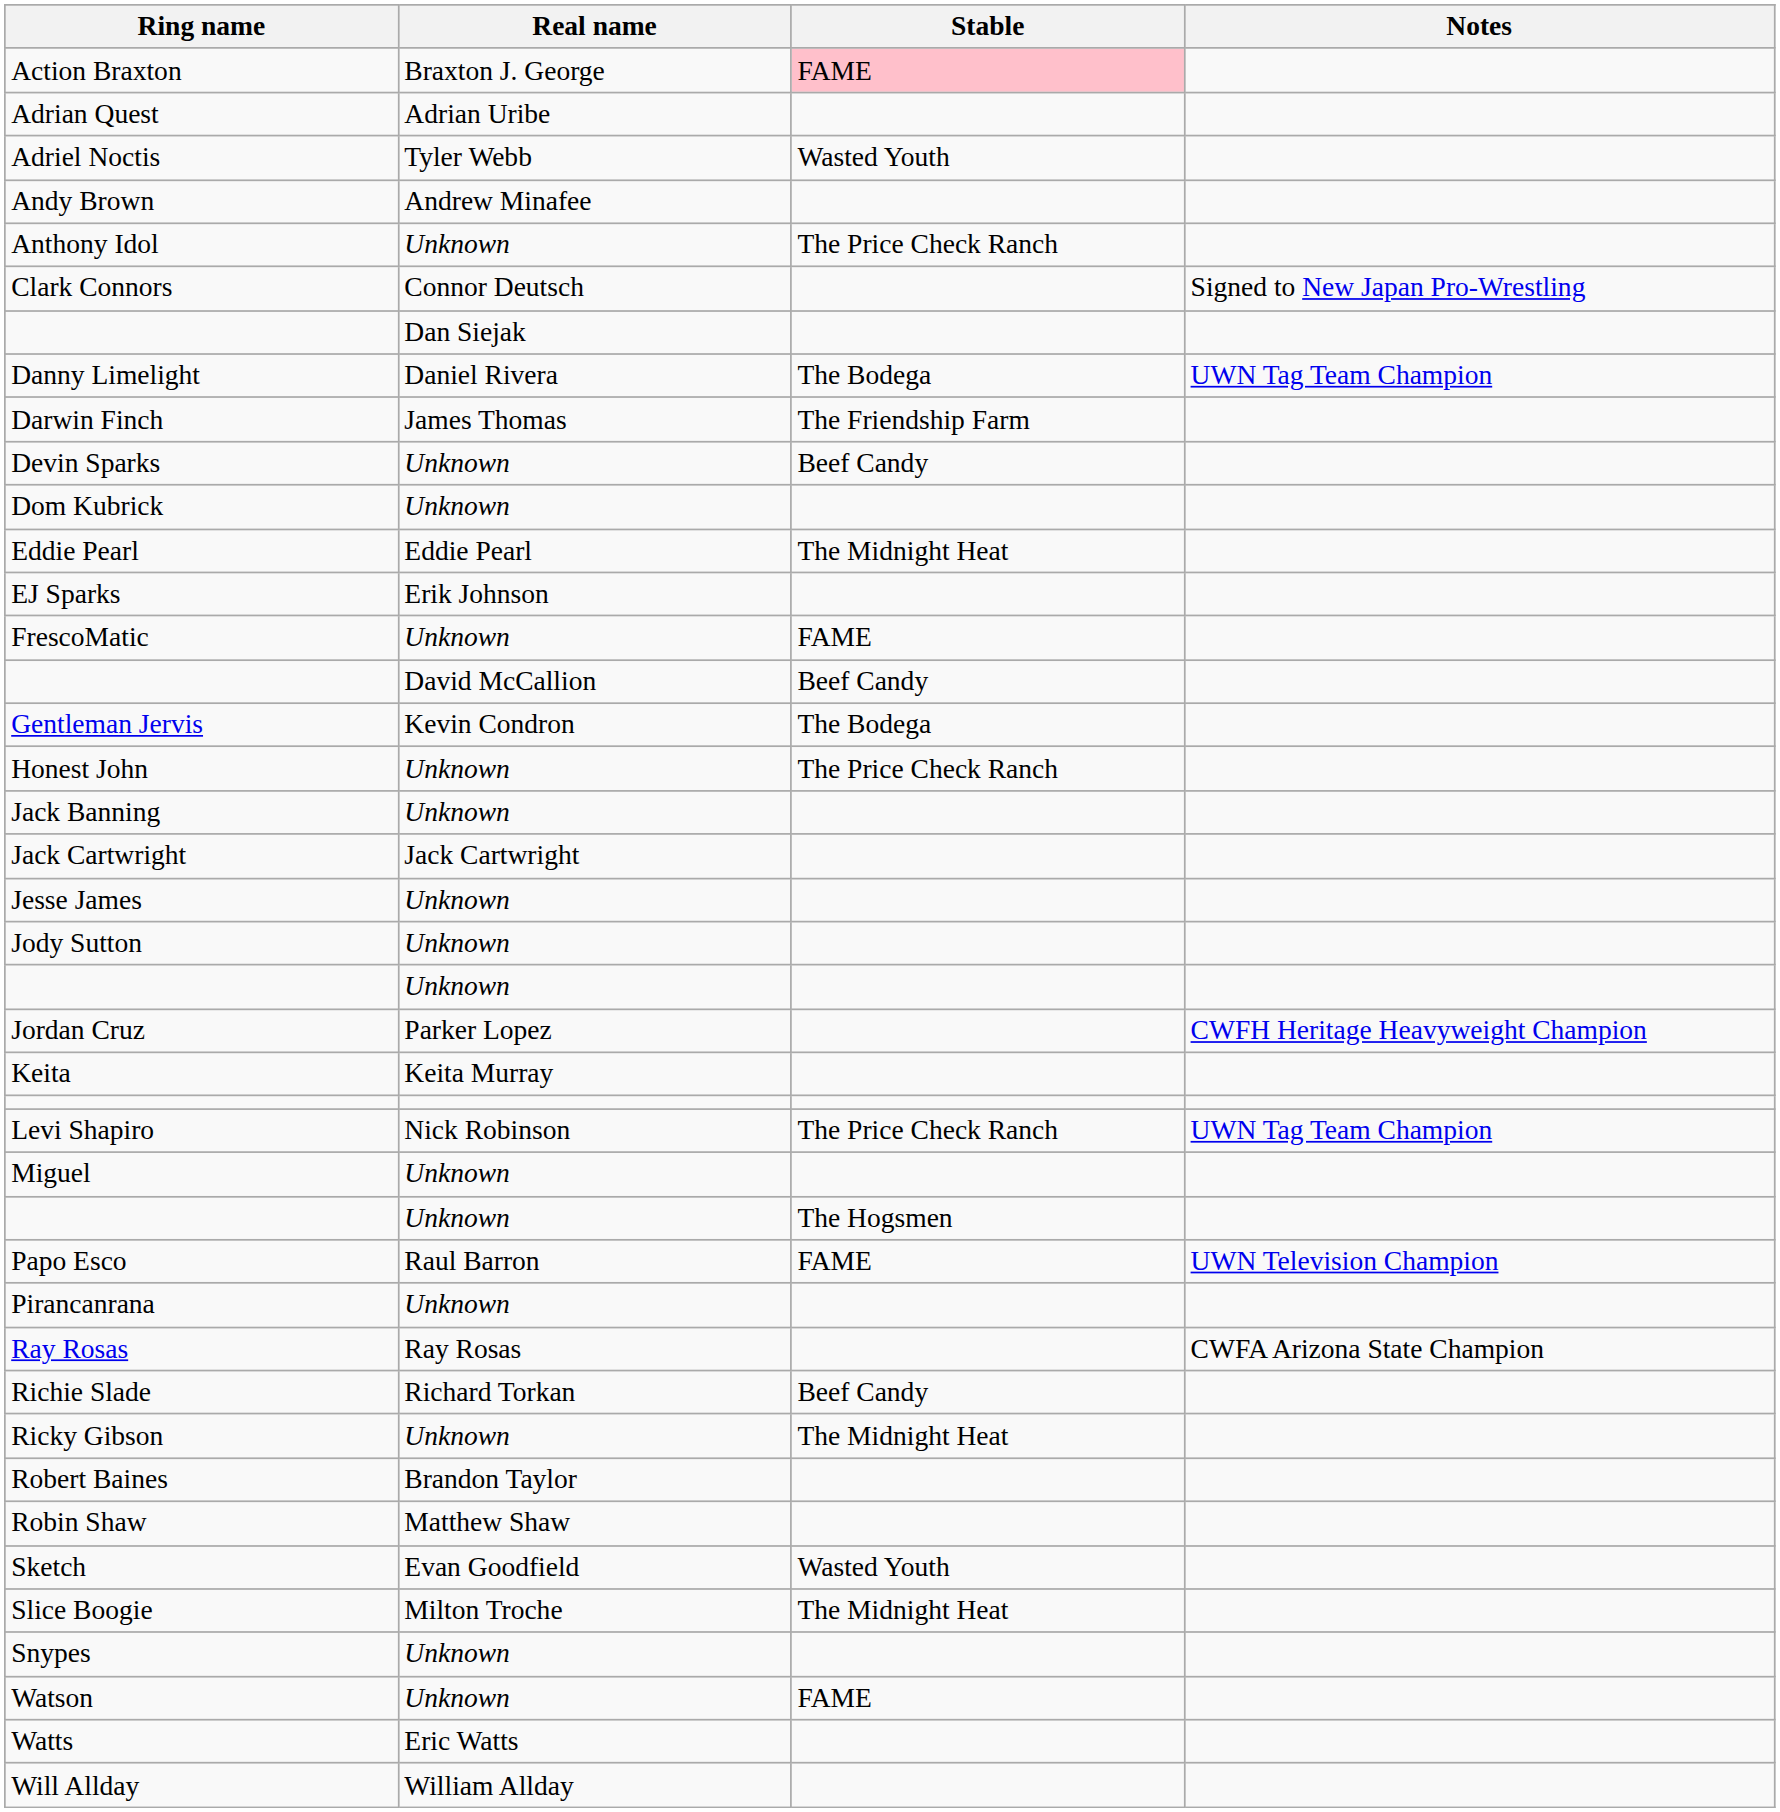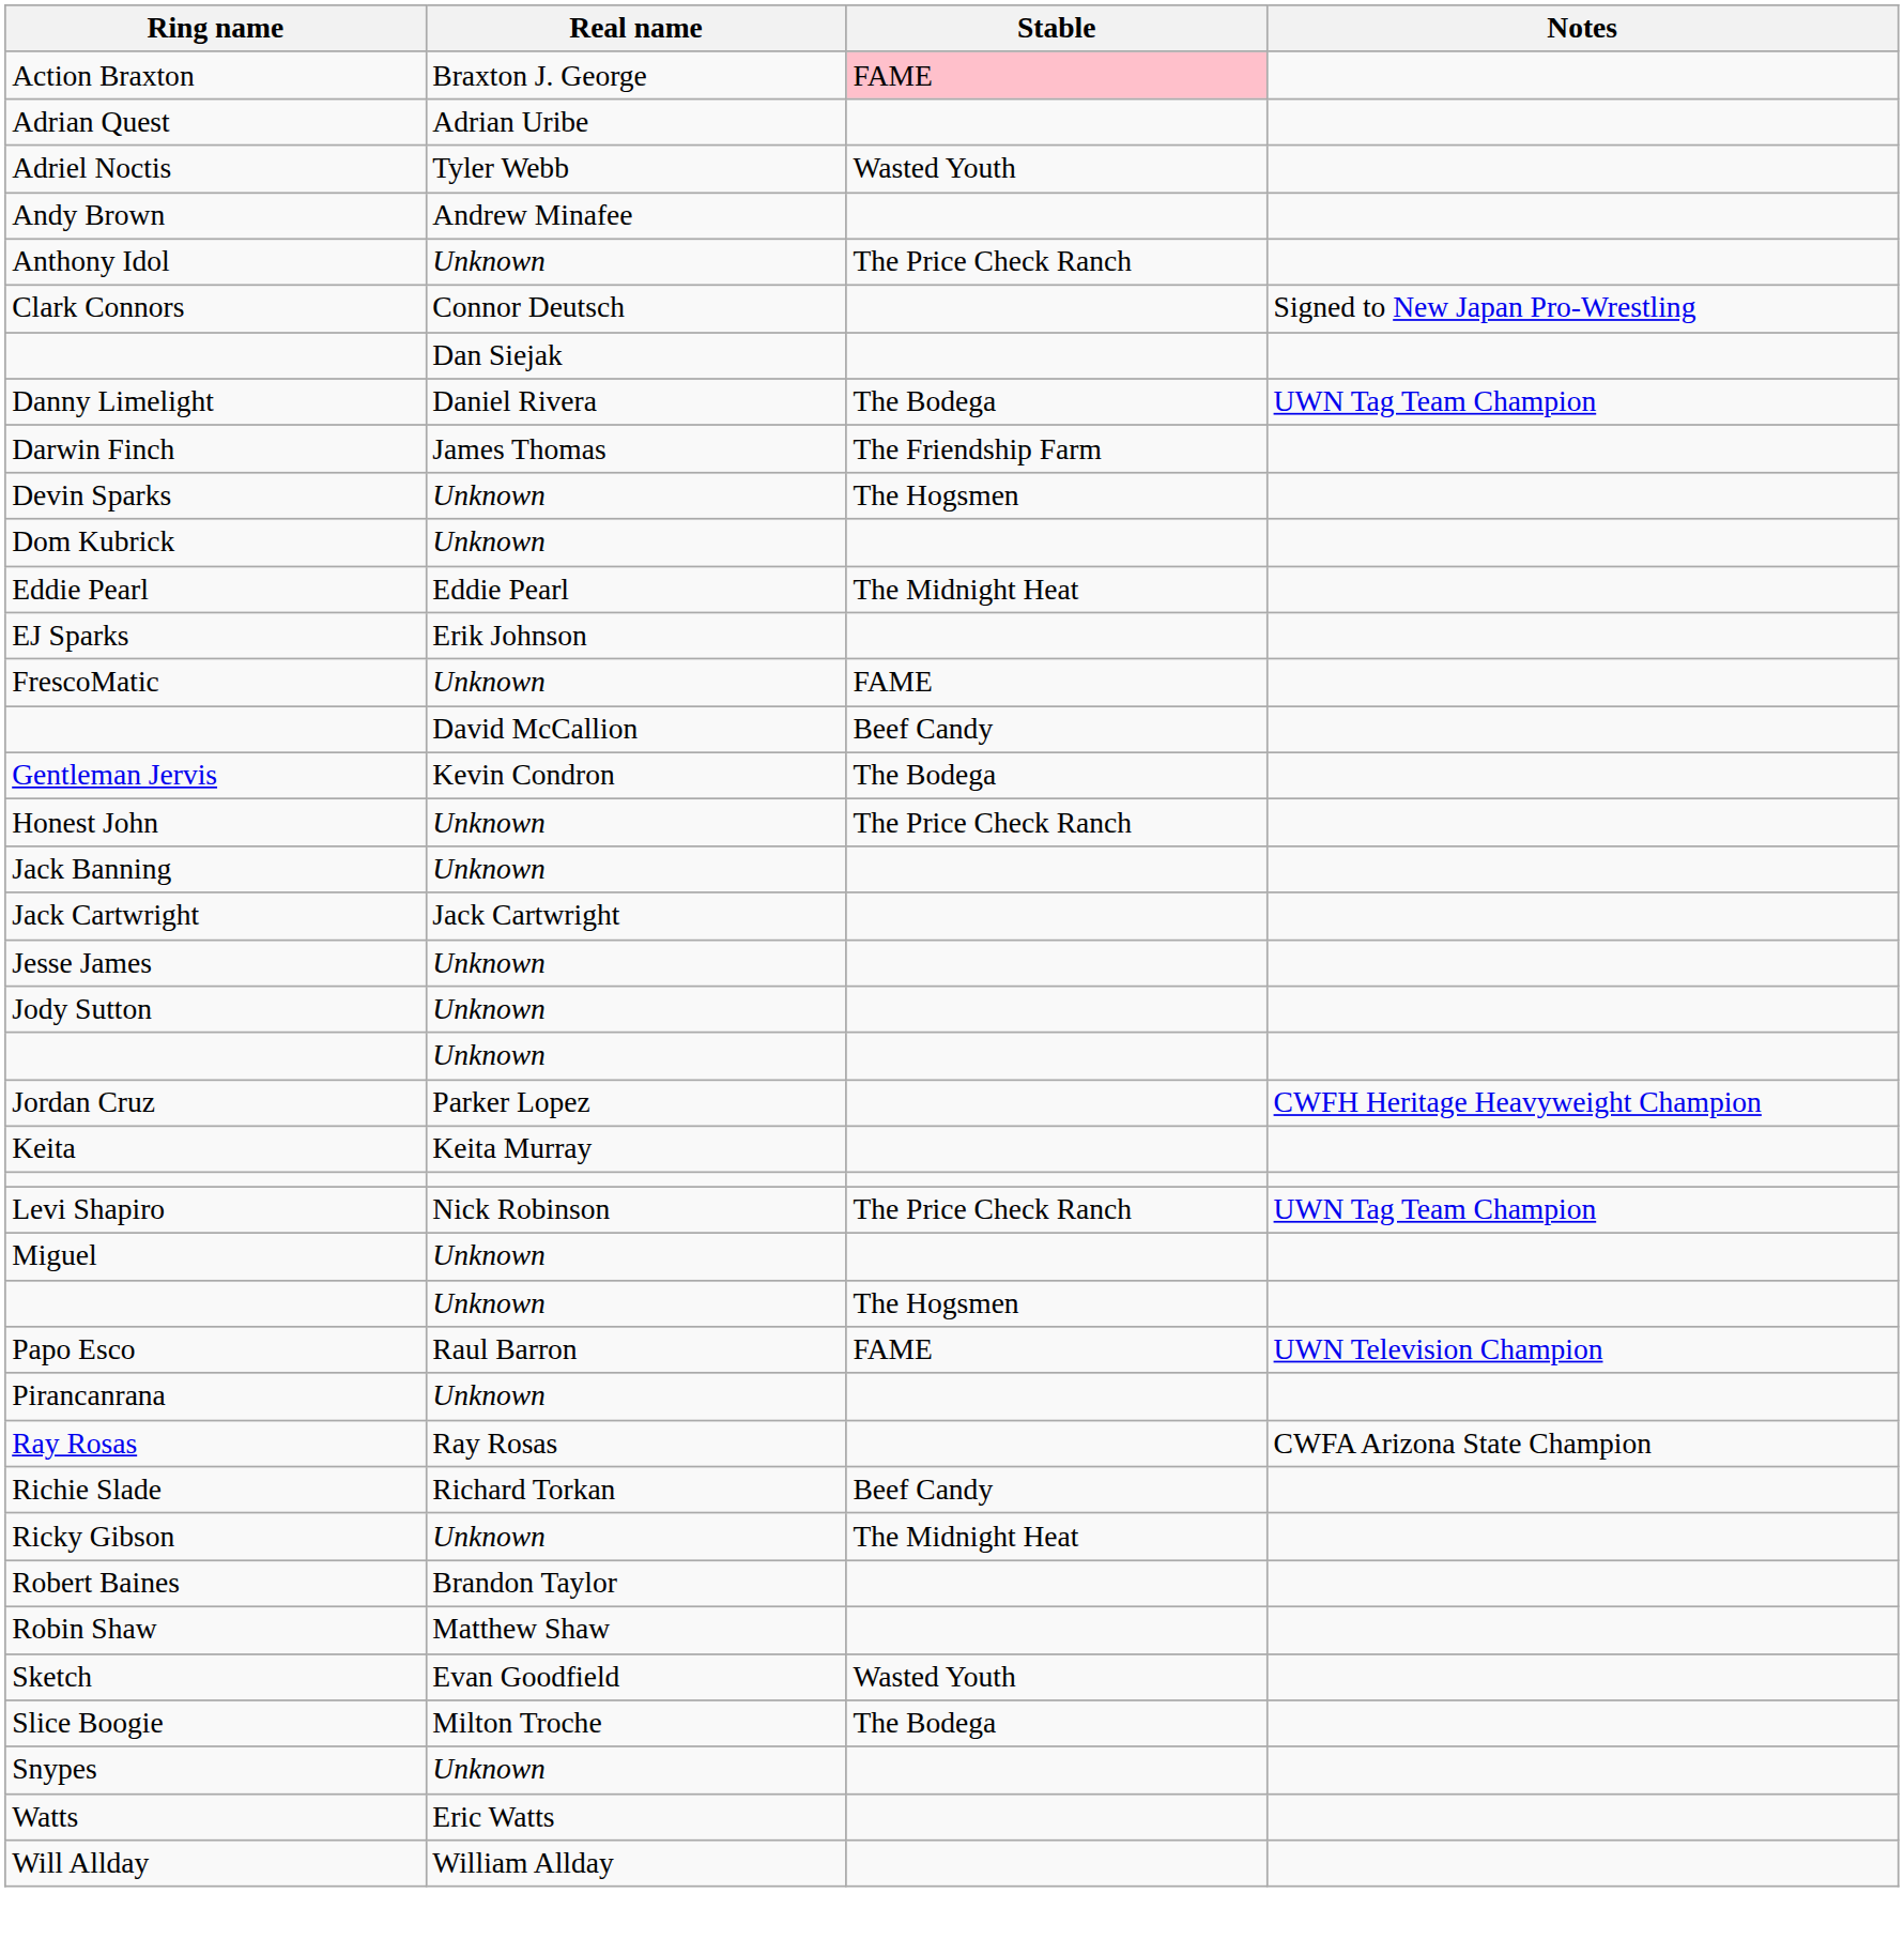Devin Sparks | Stable: Beef Candy -> The Hogsmen
Slice Boogie | Stable: The Midnight Heat -> The Bodega
- row: Watson | Unknown | FAME
